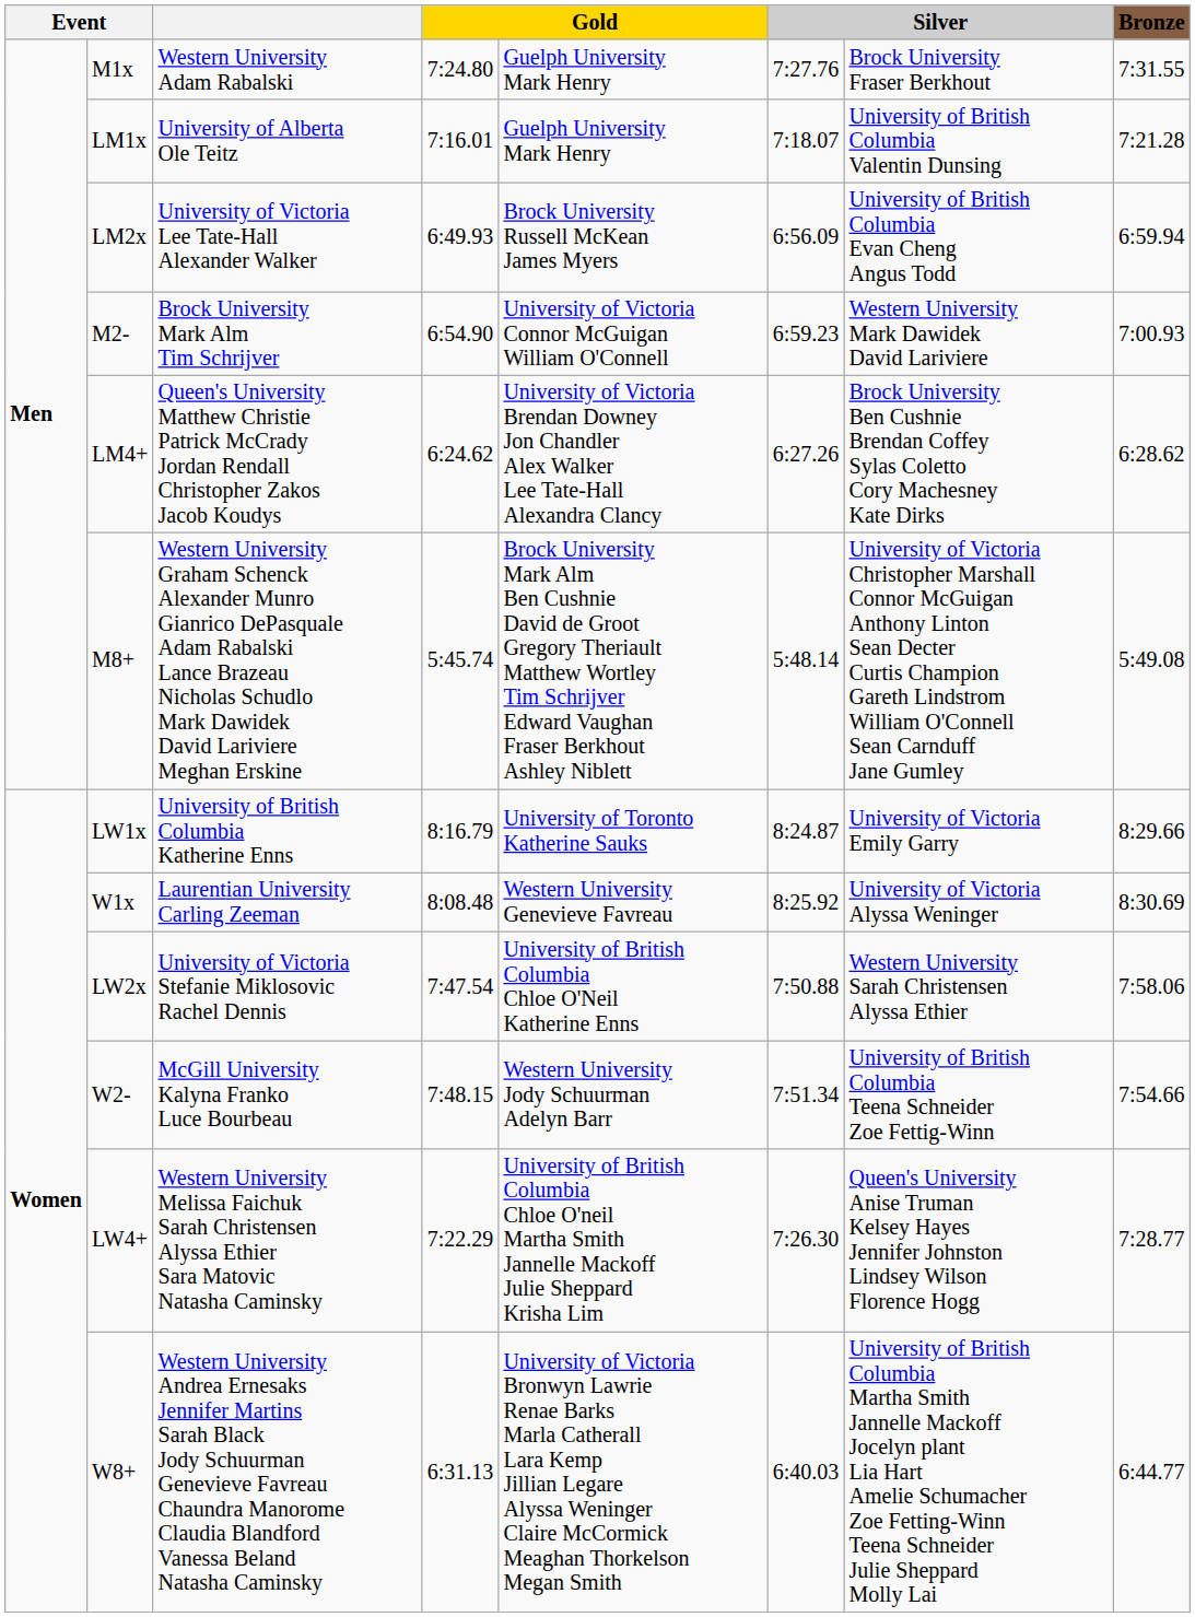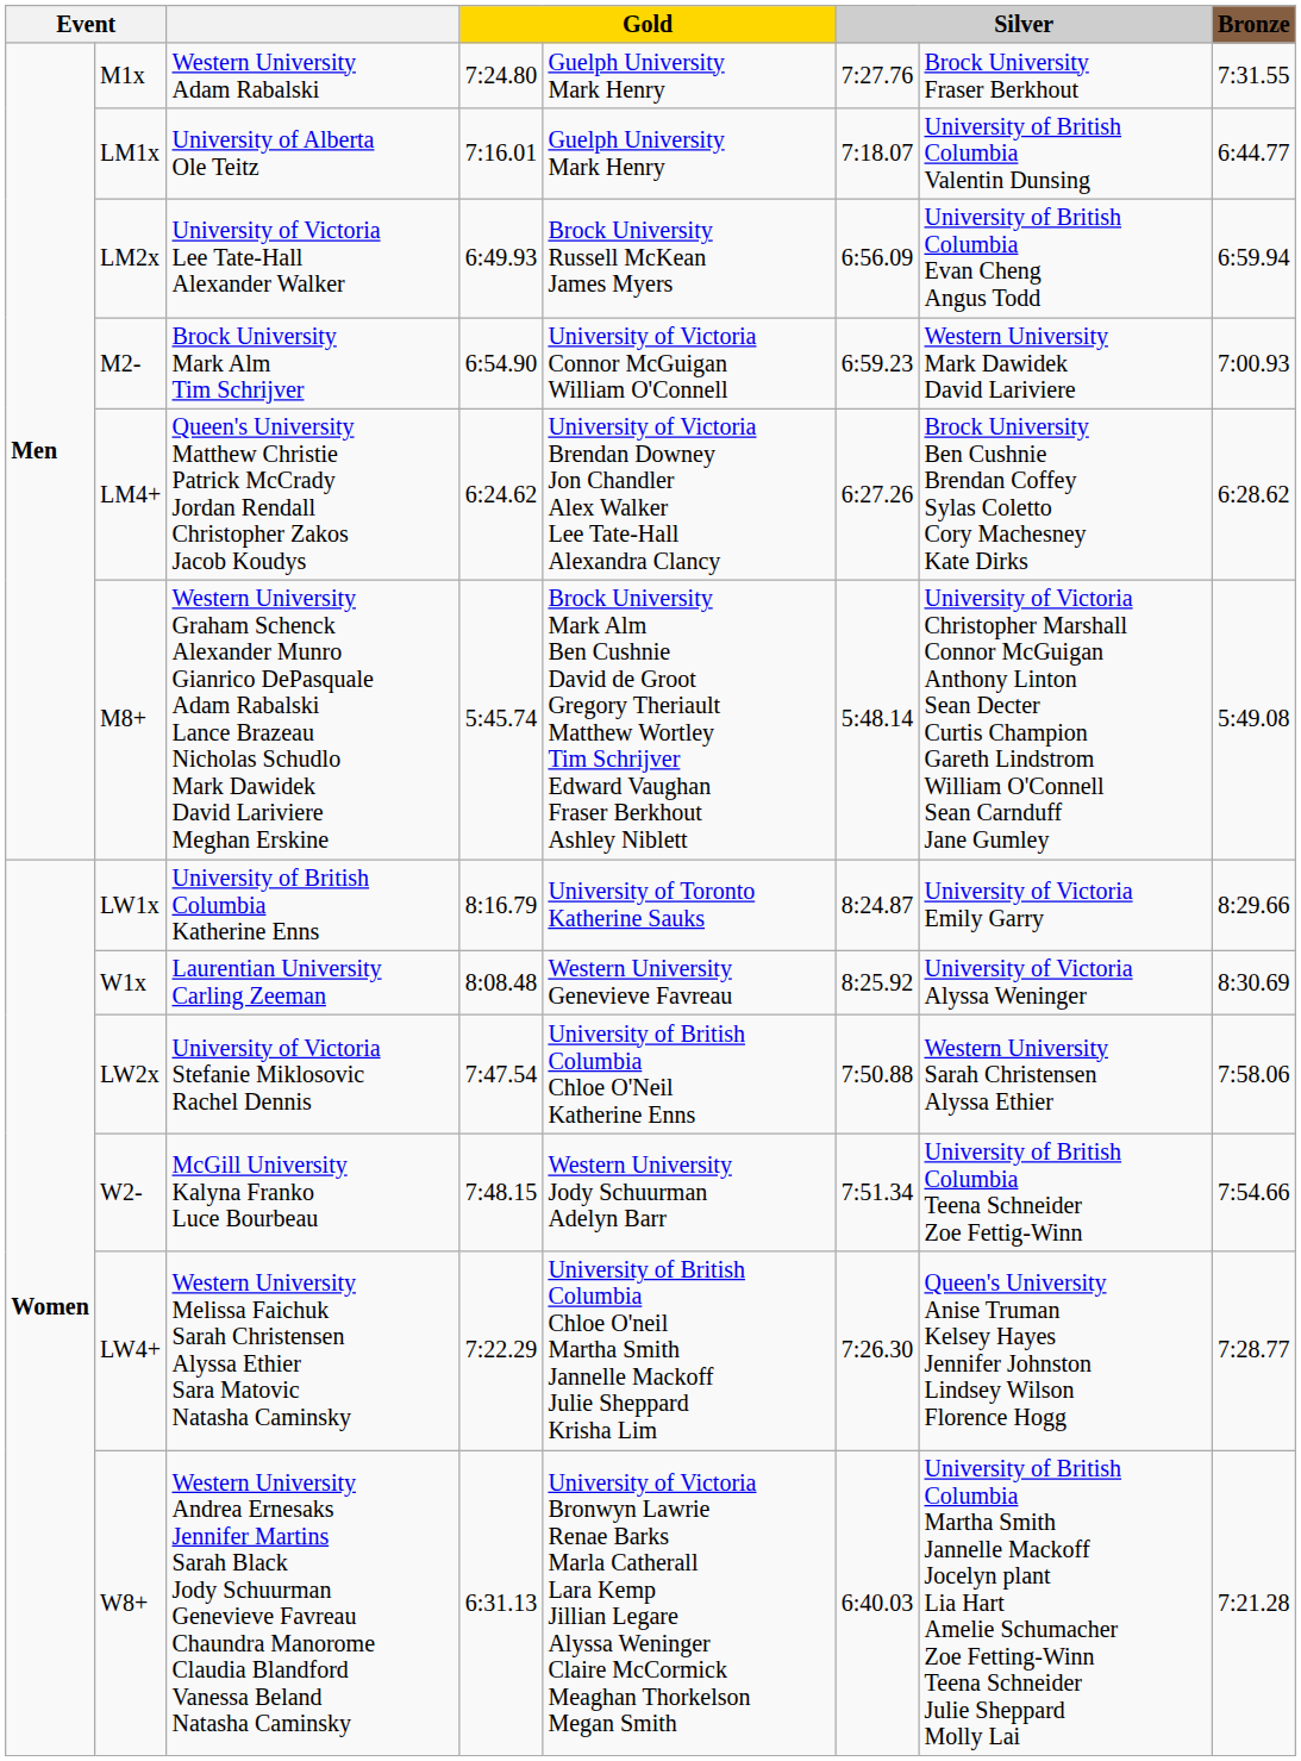LM1x | column 8: 7:21.28 -> 6:44.77
W8+ | column 8: 6:44.77 -> 7:21.28
